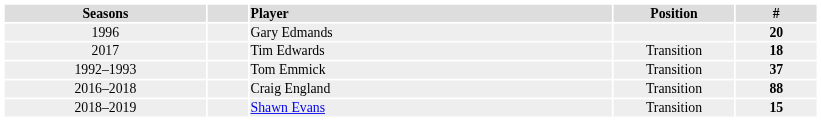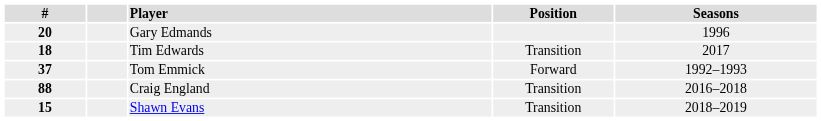columns swapped: # <-> Seasons
Tom Emmick | Position: Transition -> Forward
